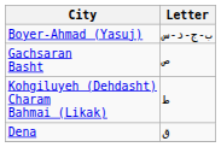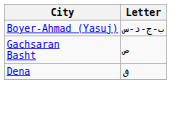- row: Kohgiluyeh (Dehdasht) Charam Bahmai (Likak) | ط
